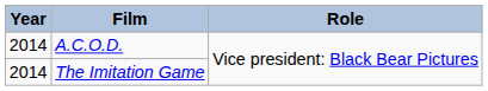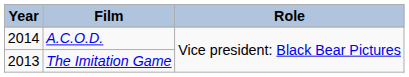The Imitation Game | Year: 2014 -> 2013
